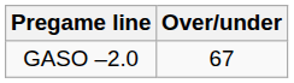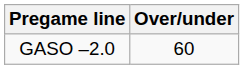GASO –2.0 | Over/under: 67 -> 60
